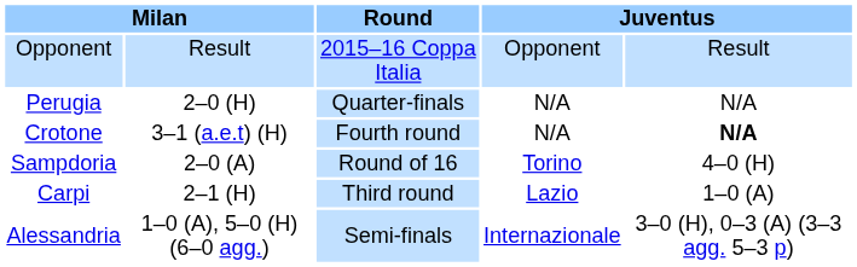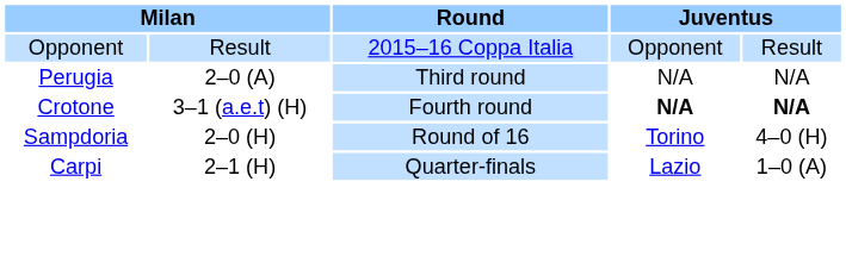Perugia | column 2: 2–0 (H) -> 2–0 (A)
Perugia | Round: Quarter-finals -> Third round
Crotone | column 4: normal -> bold
Sampdoria | column 2: 2–0 (A) -> 2–0 (H)
Carpi | Round: Third round -> Quarter-finals
- row: Alessandria | 1–0 (A), 5–0 (H) (6–0 agg.) | Semi-finals | Internazionale | 3–0 (H), 0–3 (A) (3–3 agg. 5–3 p)
